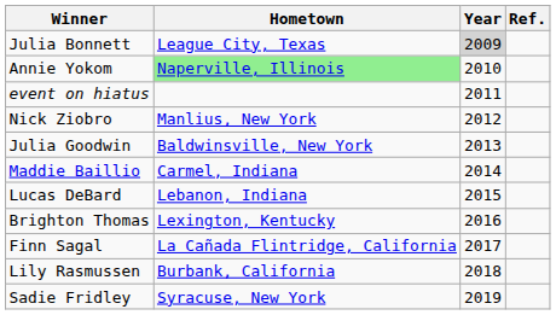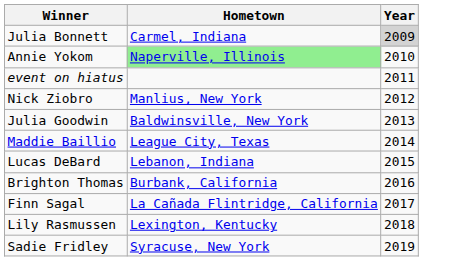- column: Ref.
Julia Bonnett | Hometown: League City, Texas -> Carmel, Indiana
Maddie Baillio | Hometown: Carmel, Indiana -> League City, Texas
Brighton Thomas | Hometown: Lexington, Kentucky -> Burbank, California
Lily Rasmussen | Hometown: Burbank, California -> Lexington, Kentucky
